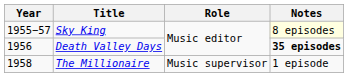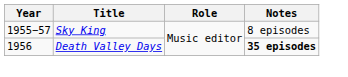Sky King | Notes: lightyellow background -> no background
- row: 1958 | The Millionaire | Music supervisor | 1 episode
